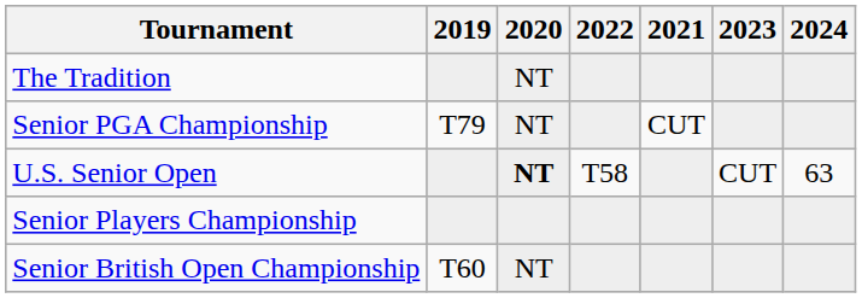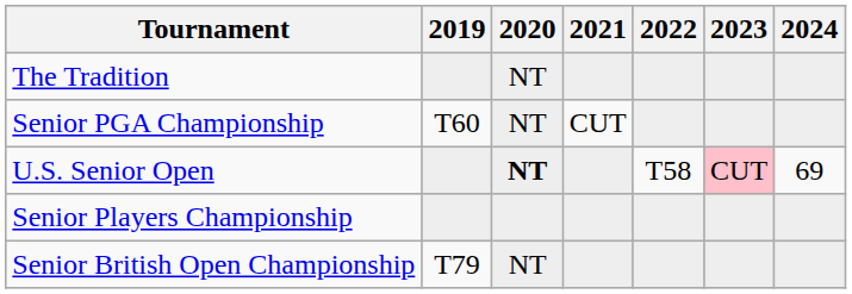columns swapped: 2021 <-> 2022
Senior PGA Championship | 2019: T79 -> T60
U.S. Senior Open | 2023: no background -> pink background
U.S. Senior Open | 2024: 63 -> 69
Senior British Open Championship | 2019: T60 -> T79
